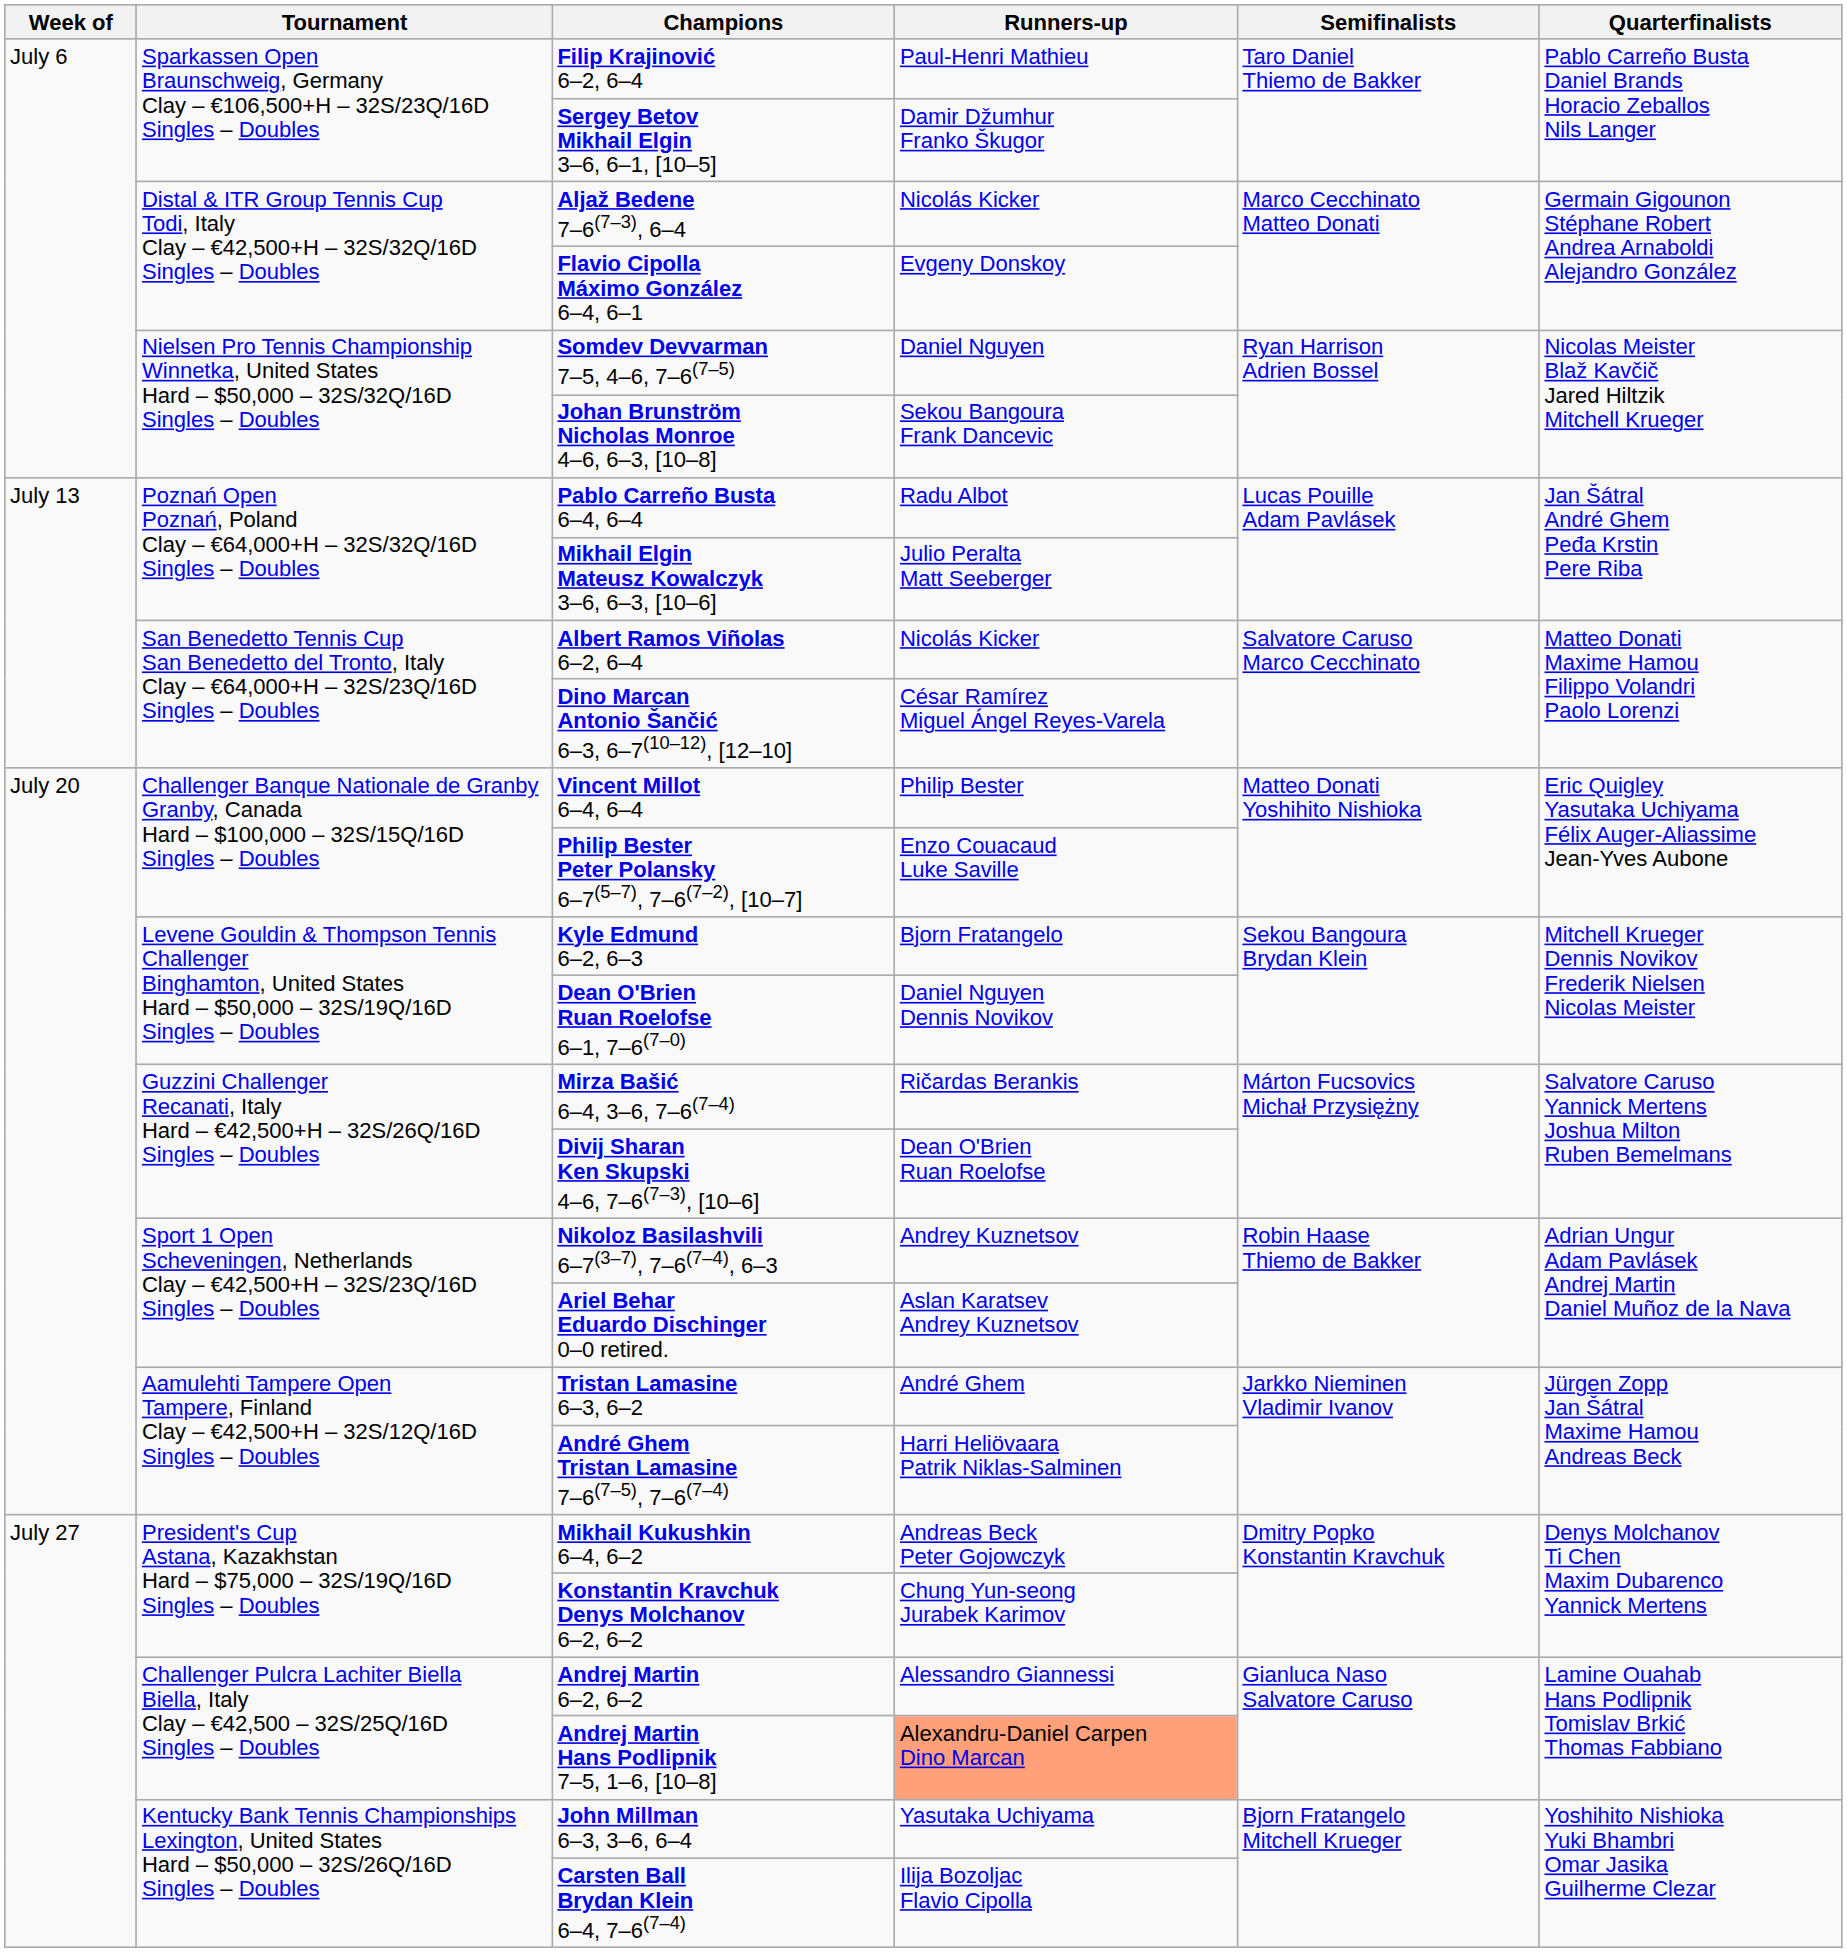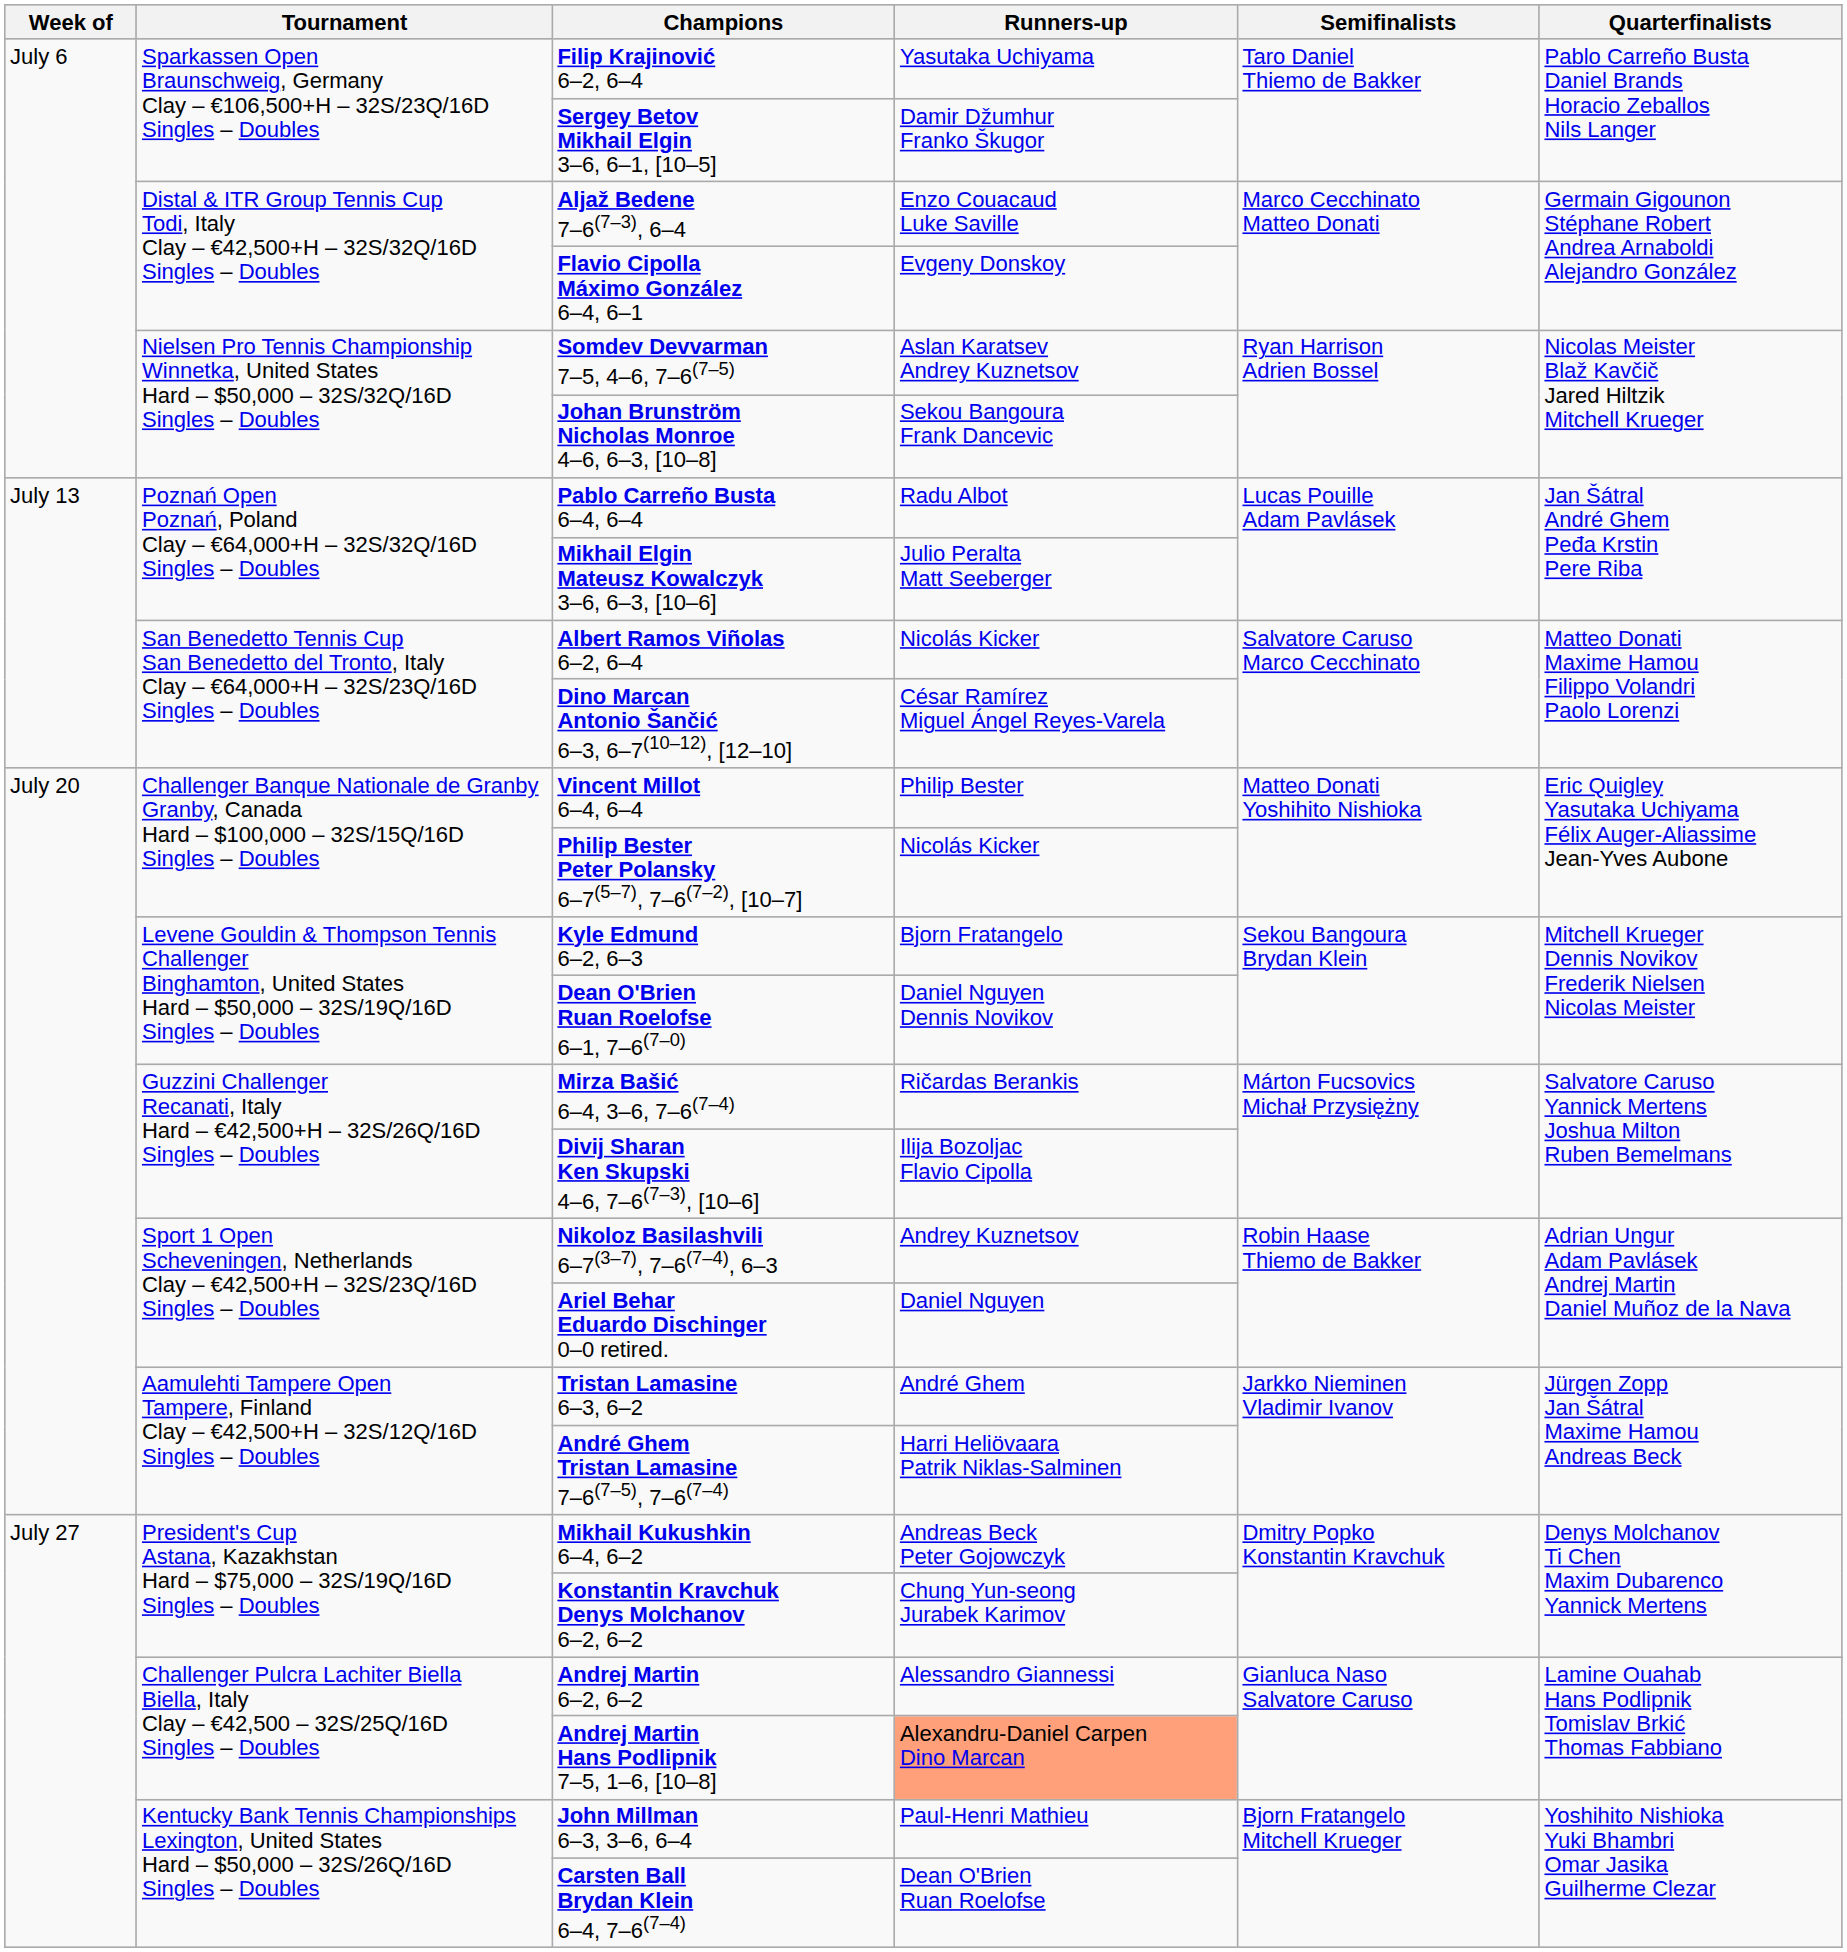Filip Krajinović 6–2, 6–4 | Runners-up: Paul-Henri Mathieu -> Yasutaka Uchiyama
Aljaž Bedene 7–6(7–3), 6–4 | Runners-up: Nicolás Kicker -> Enzo Couacaud Luke Saville
Somdev Devvarman 7–5, 4–6, 7–6(7–5) | Runners-up: Daniel Nguyen -> Aslan Karatsev Andrey Kuznetsov
Philip Bester Peter Polansky 6–7(5–7), 7–6(7–2), [10–7] | Runners-up: Enzo Couacaud Luke Saville -> Nicolás Kicker
Divij Sharan Ken Skupski 4–6, 7–6(7–3), [10–6] | Runners-up: Dean O'Brien Ruan Roelofse -> Ilija Bozoljac Flavio Cipolla
Ariel Behar Eduardo Dischinger 0–0 retired. | Runners-up: Aslan Karatsev Andrey Kuznetsov -> Daniel Nguyen
John Millman 6–3, 3–6, 6–4 | Runners-up: Yasutaka Uchiyama -> Paul-Henri Mathieu
Carsten Ball Brydan Klein 6–4, 7–6(7–4) | Runners-up: Ilija Bozoljac Flavio Cipolla -> Dean O'Brien Ruan Roelofse
